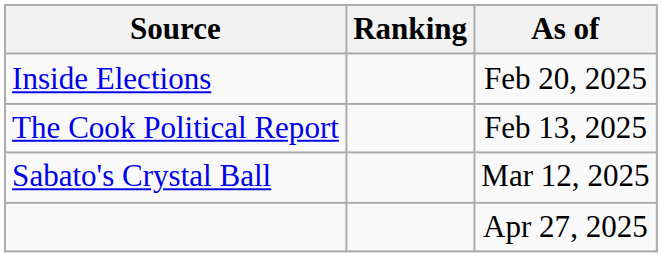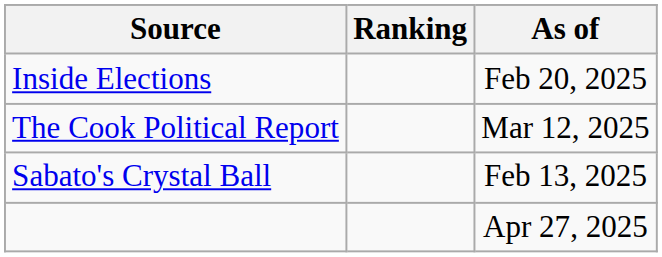The Cook Political Report | As of: Feb 13, 2025 -> Mar 12, 2025
Sabato's Crystal Ball | As of: Mar 12, 2025 -> Feb 13, 2025
